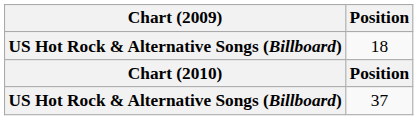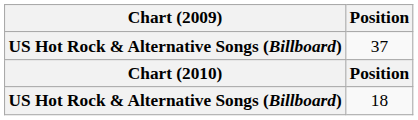rows swapped: 18 <-> 37
